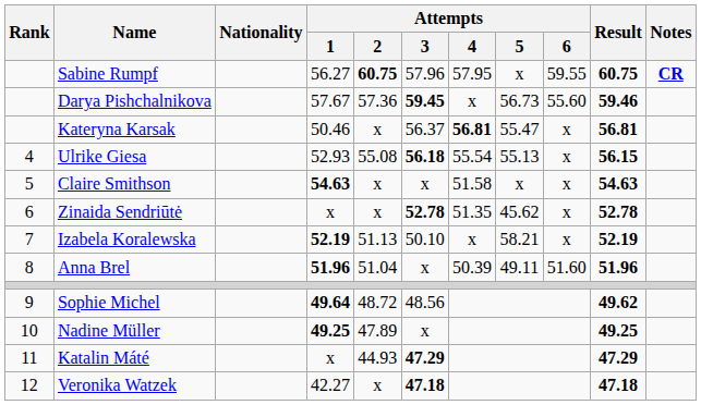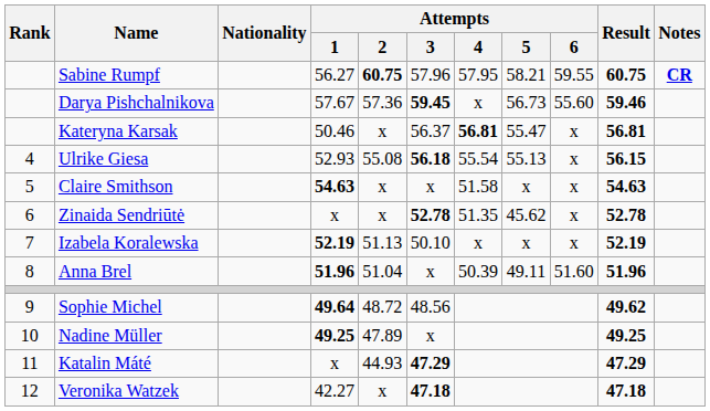Sabine Rumpf | Attempts / 5: x -> 58.21
Izabela Koralewska | Attempts / 5: 58.21 -> x
